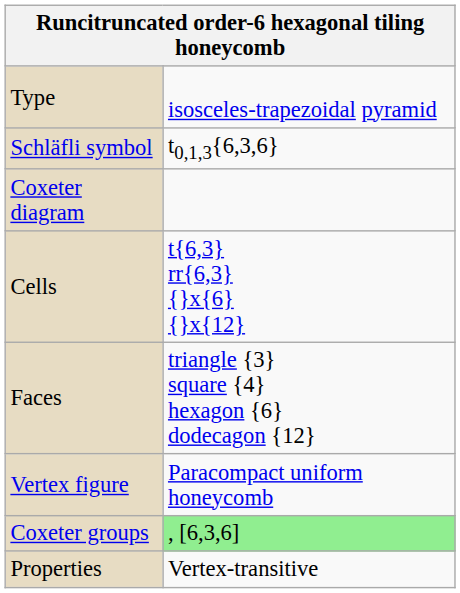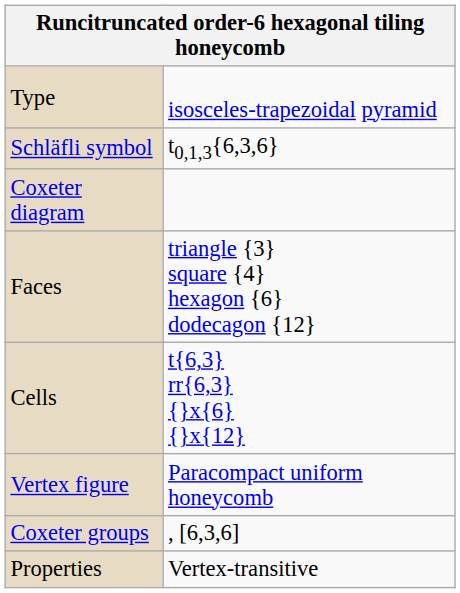rows swapped: Cells <-> Faces
Coxeter groups | column 2: lightgreen background -> no background
